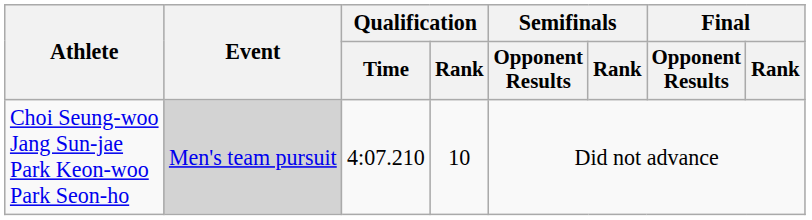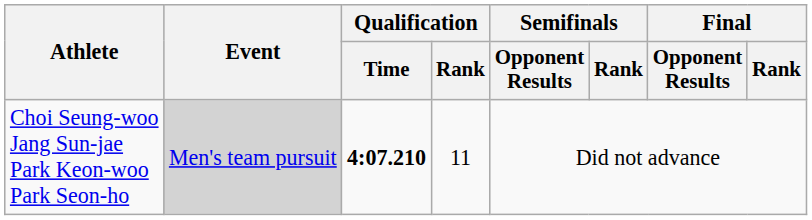Choi Seung-woo Jang Sun-jae Park Keon-woo Park Seon-ho | Qualification / Time: normal -> bold
Choi Seung-woo Jang Sun-jae Park Keon-woo Park Seon-ho | Qualification / Rank: 10 -> 11
